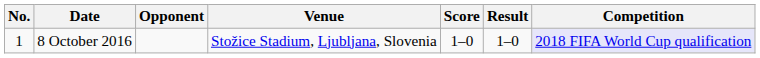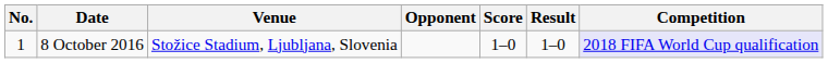columns swapped: Venue <-> Opponent
